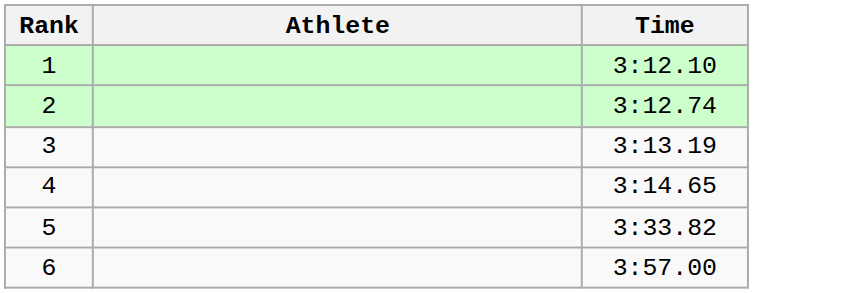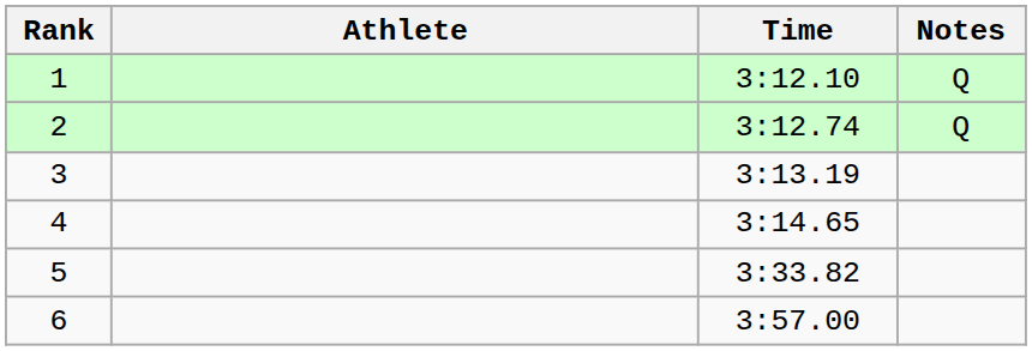+ column: Notes | Q | Q
